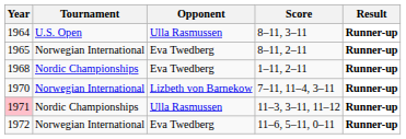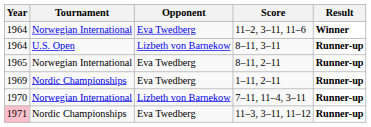+ row: 1964 | Norwegian International | Eva Twedberg | 11–2, 3–11, 11–6 | Winner
8–11, 3–11 | Opponent: Ulla Rasmussen -> Lizbeth von Barnekow
1–11, 2–11 | Year: 1968 -> 1969
11–3, 3–11, 11–12 | Opponent: Ulla Rasmussen -> Eva Twedberg
- row: 1972 | Norwegian International | Eva Twedberg | 11–6, 5–11, 0–11 | Runner-up
